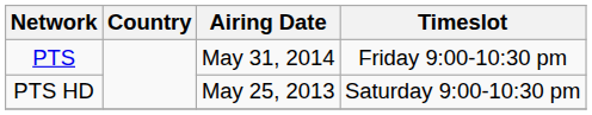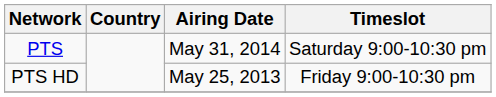PTS | Timeslot: Friday 9:00-10:30 pm -> Saturday 9:00-10:30 pm
PTS HD | Timeslot: Saturday 9:00-10:30 pm -> Friday 9:00-10:30 pm
